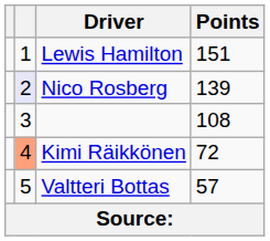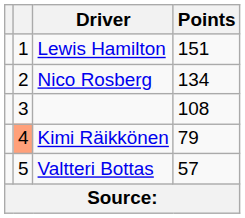Nico Rosberg | column 2: lavender background -> no background
Nico Rosberg | Points: 139 -> 134
Kimi Räikkönen | Points: 72 -> 79
